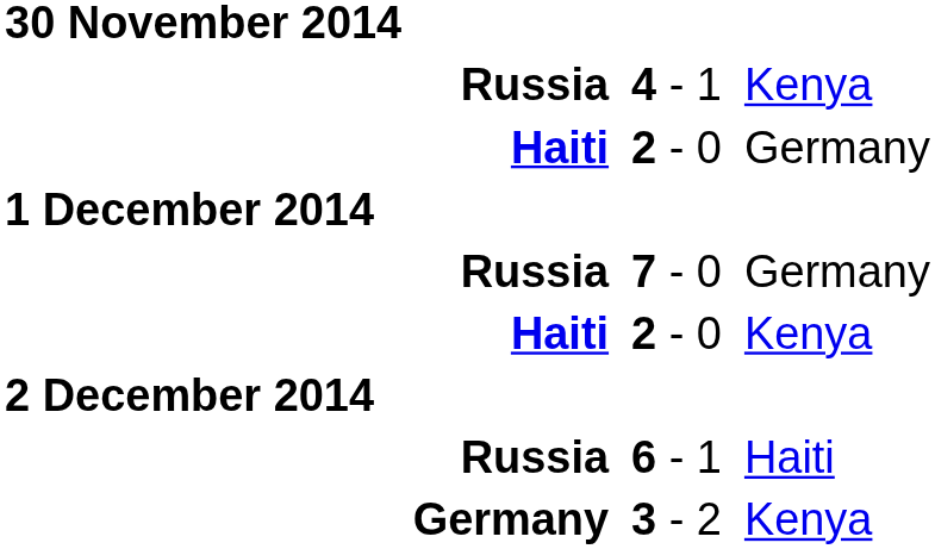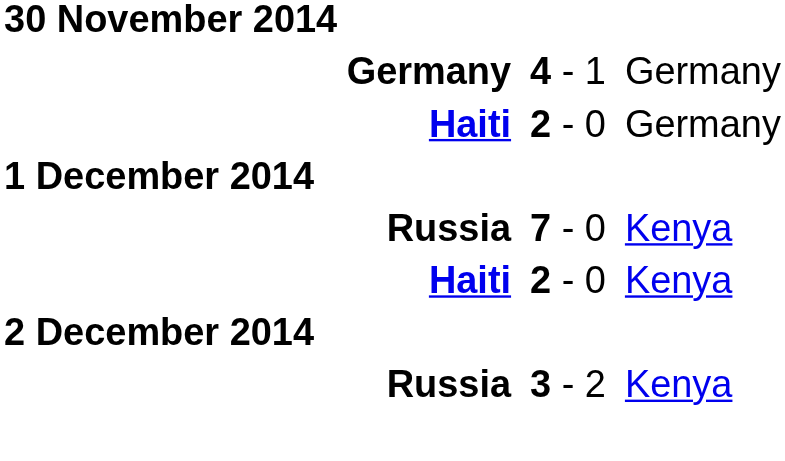4 - 1 | column 2: Russia -> Germany
4 - 1 | column 6: Kenya -> Germany
7 - 0 | column 6: Germany -> Kenya
- row: Russia | 6 - 1 | Haiti
3 - 2 | column 2: Germany -> Russia
